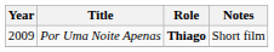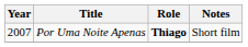Por Uma Noite Apenas | Year: 2009 -> 2007
